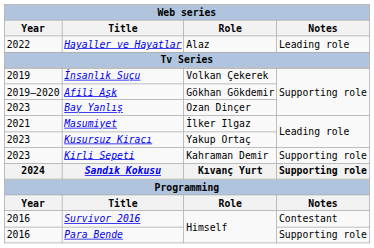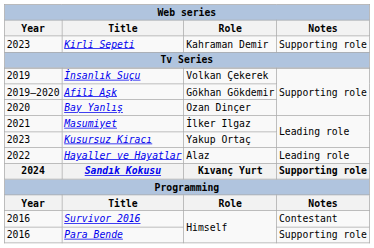rows swapped: Hayaller ve Hayatlar <-> Kirli Sepeti
Bay Yanlış | Year: 2023 -> 2020
